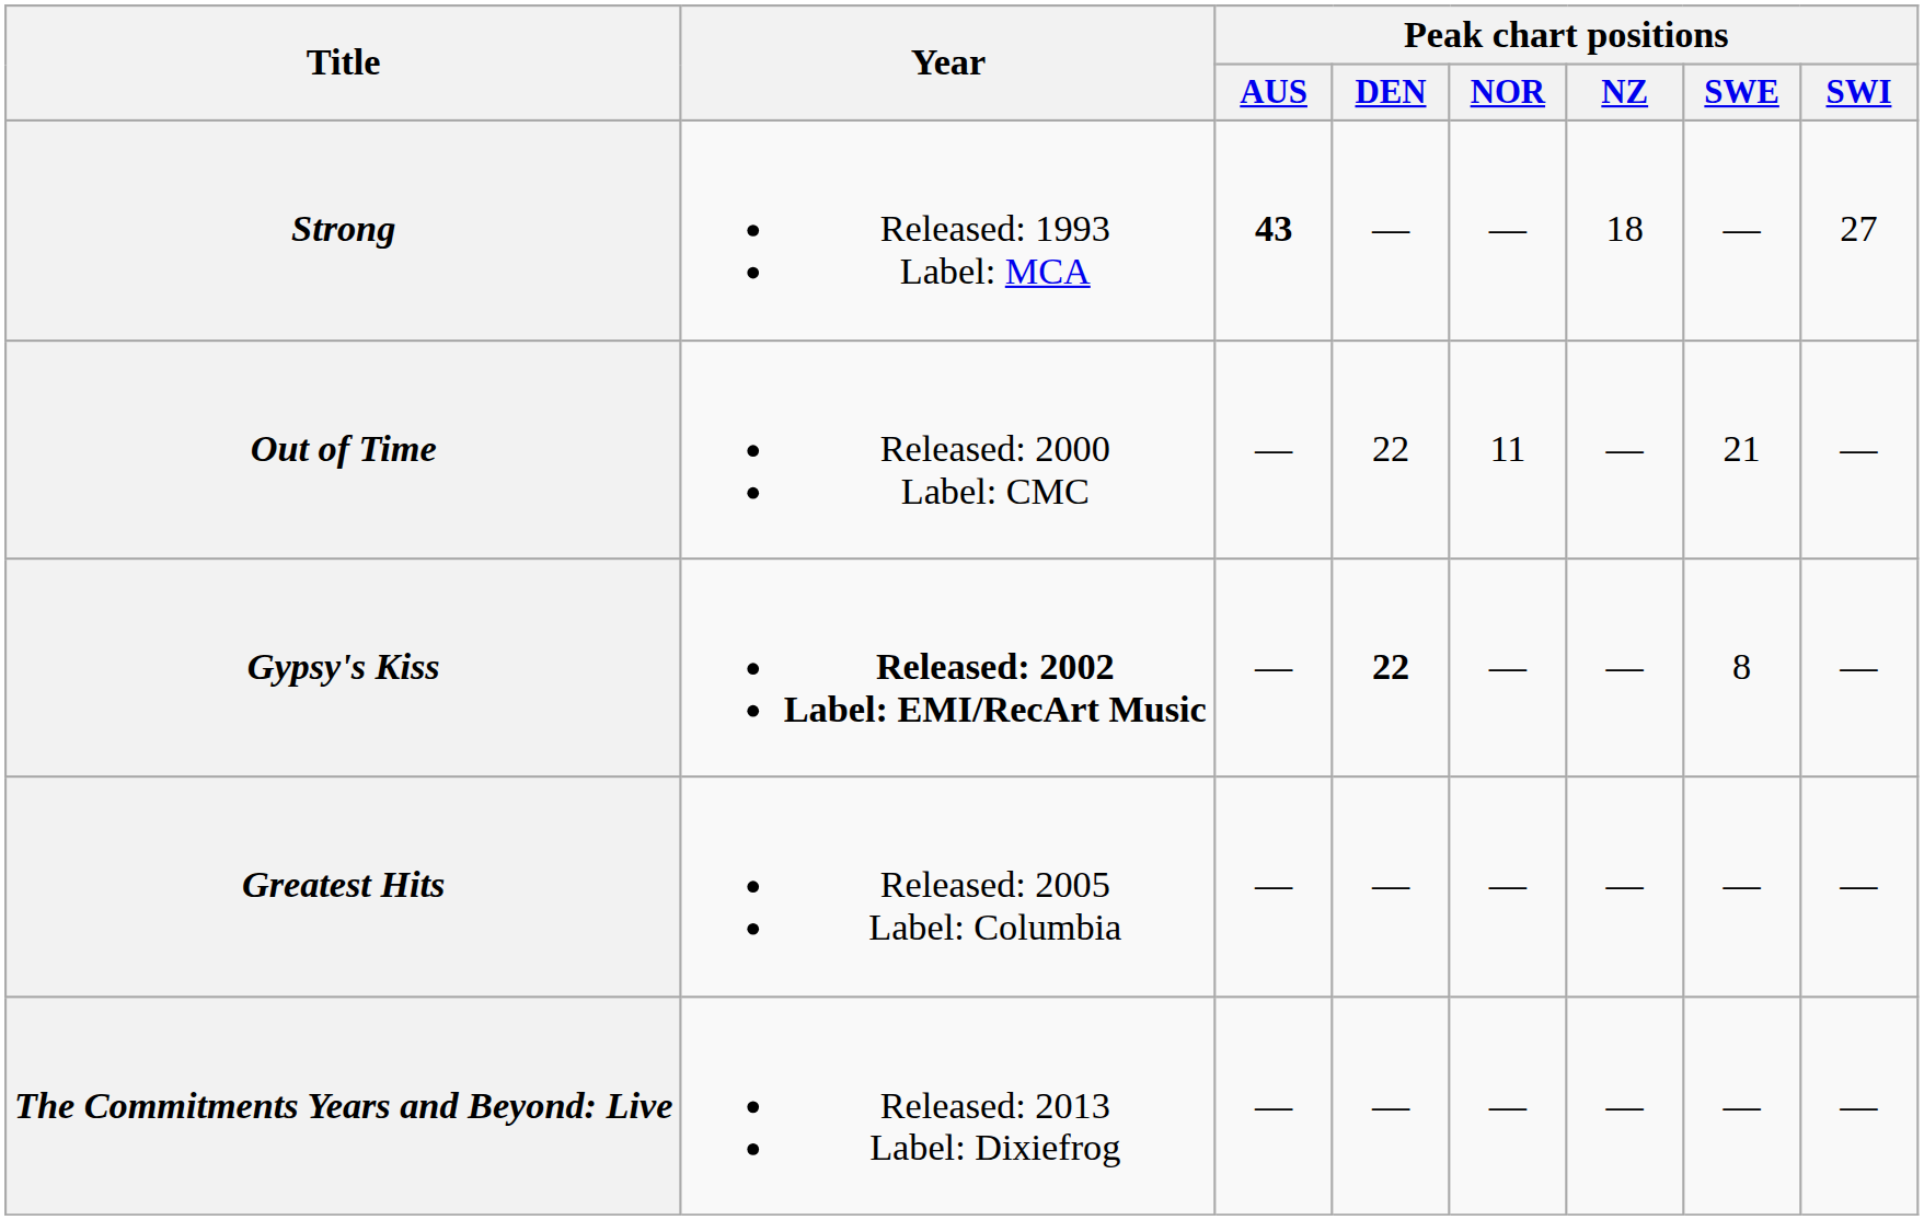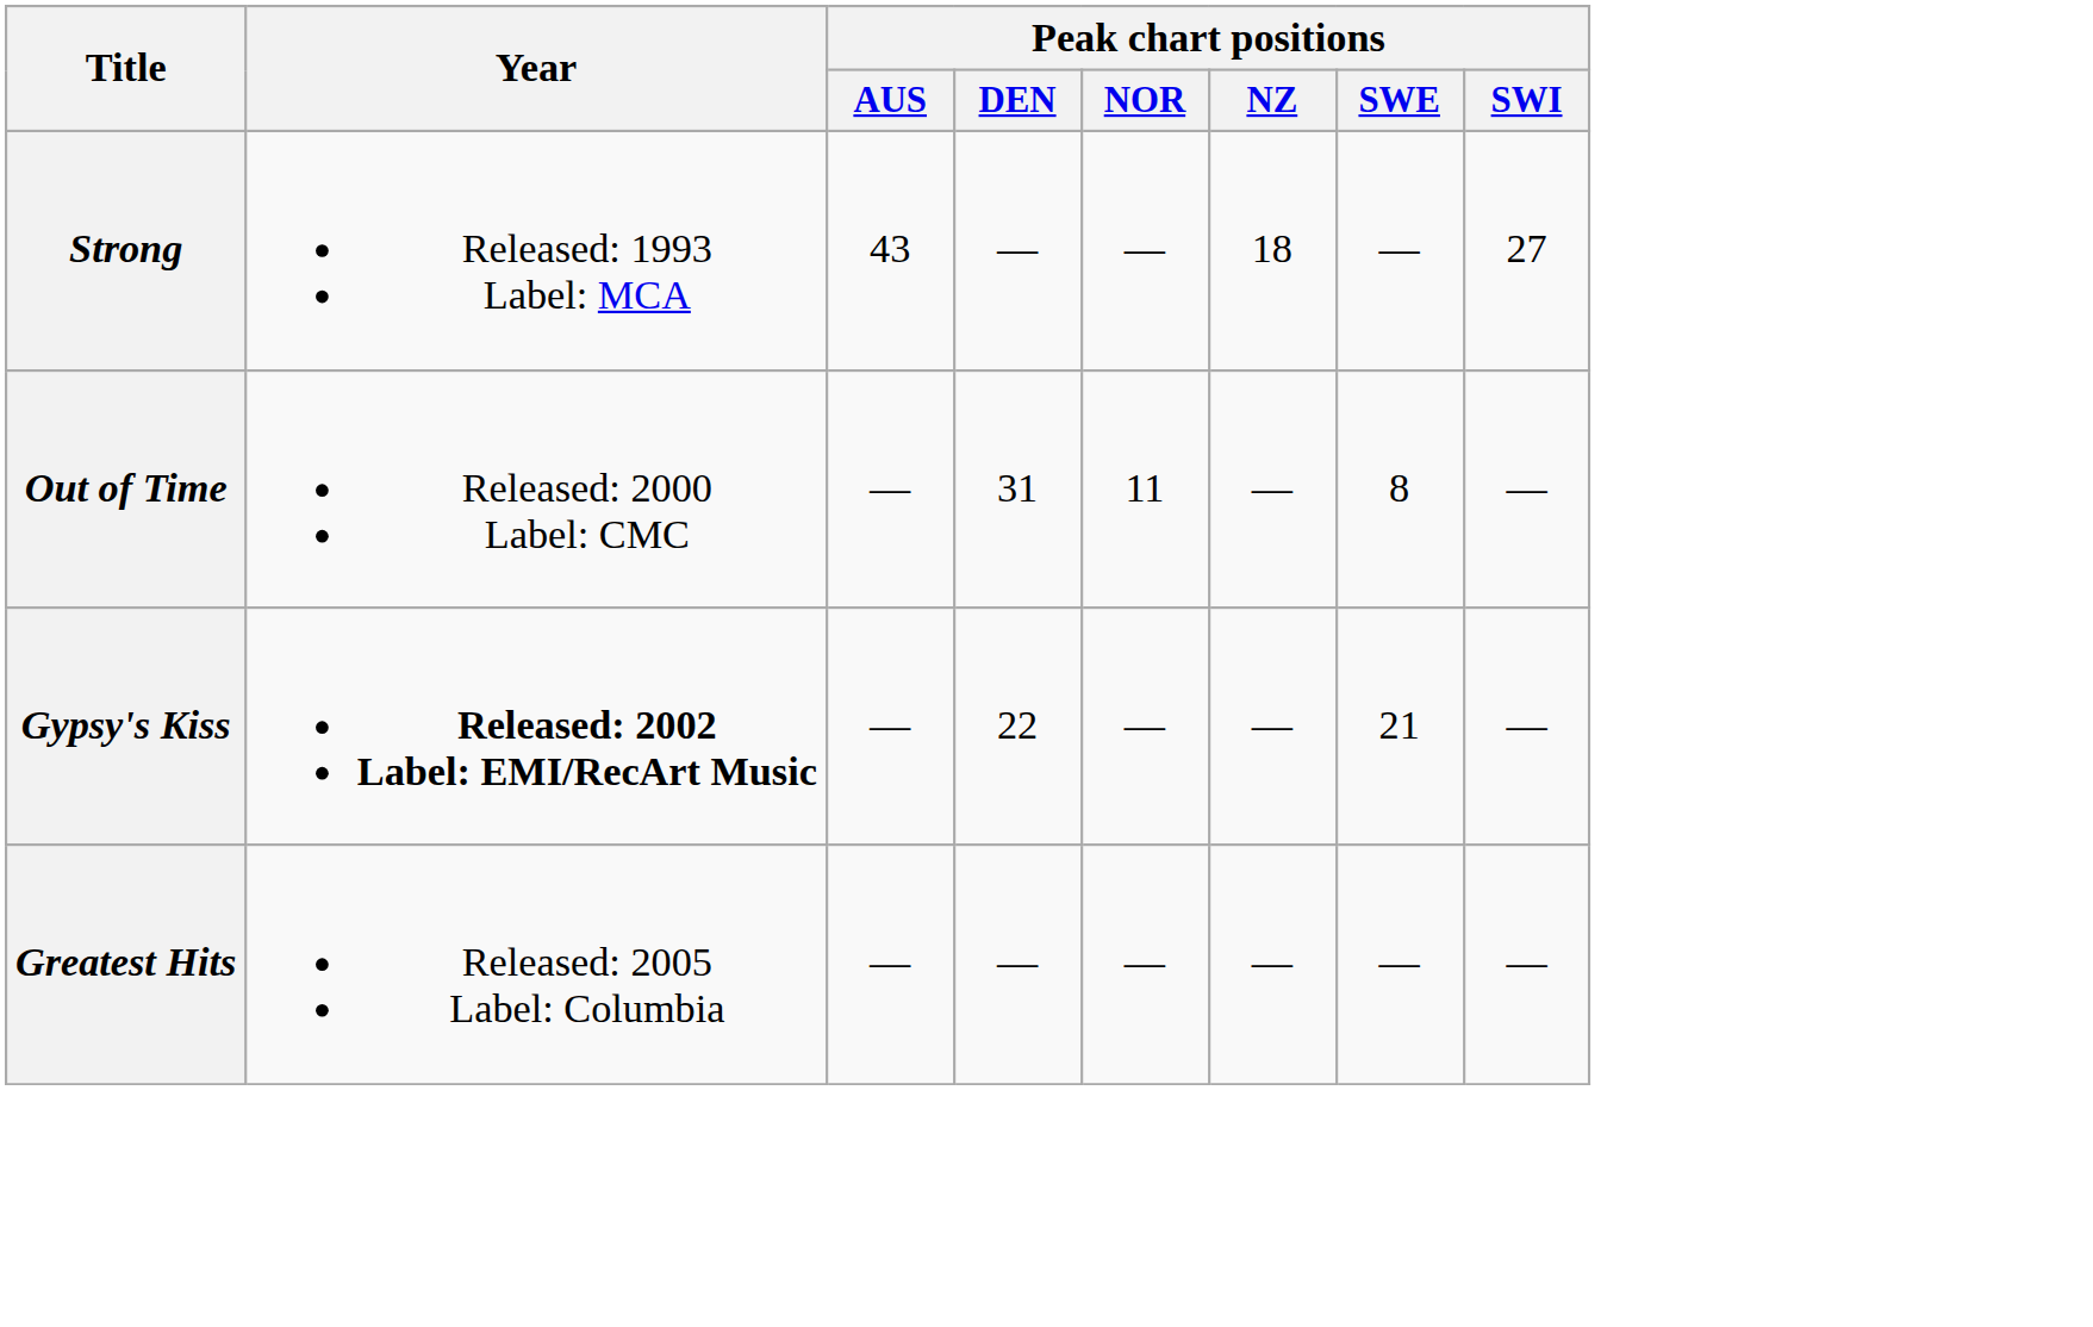Strong | Peak chart positions / AUS: bold -> normal
Out of Time | Peak chart positions / DEN: 22 -> 31
Out of Time | Peak chart positions / SWE: 21 -> 8
Gypsy's Kiss | Peak chart positions / DEN: bold -> normal
Gypsy's Kiss | Peak chart positions / SWE: 8 -> 21
- row: The Commitments Years and Beyond: Live | Released: 2013 Label: Dixiefrog | — | — | — | — | — | —
